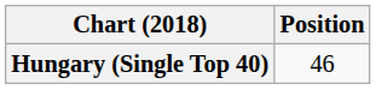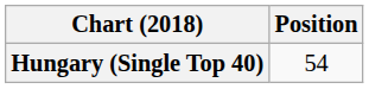Hungary (Single Top 40) | Position: 46 -> 54
